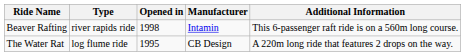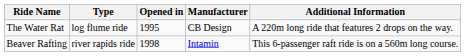rows swapped: Beaver Rafting <-> The Water Rat
